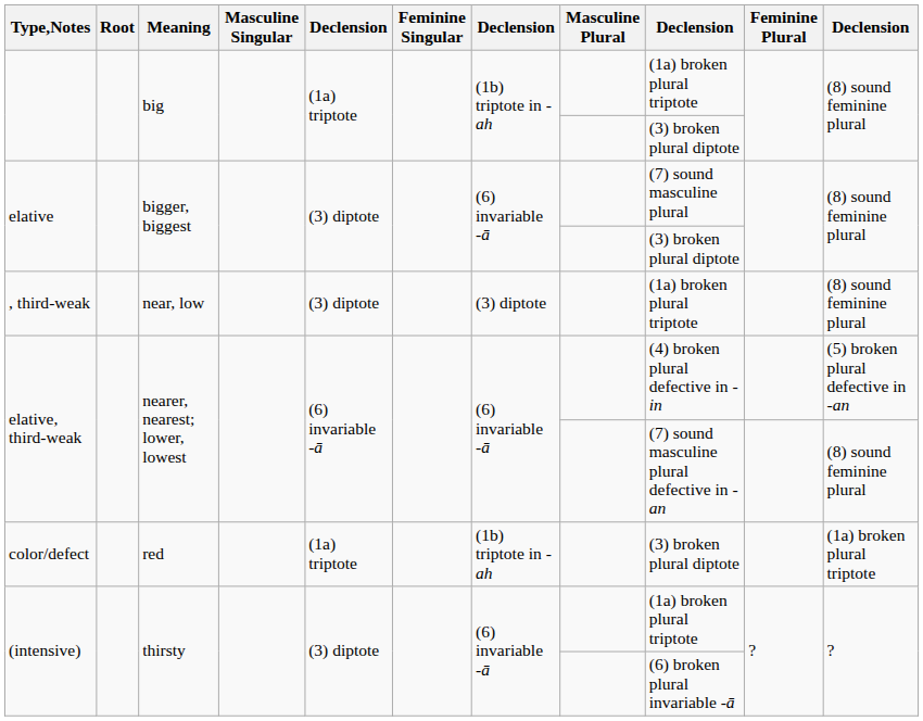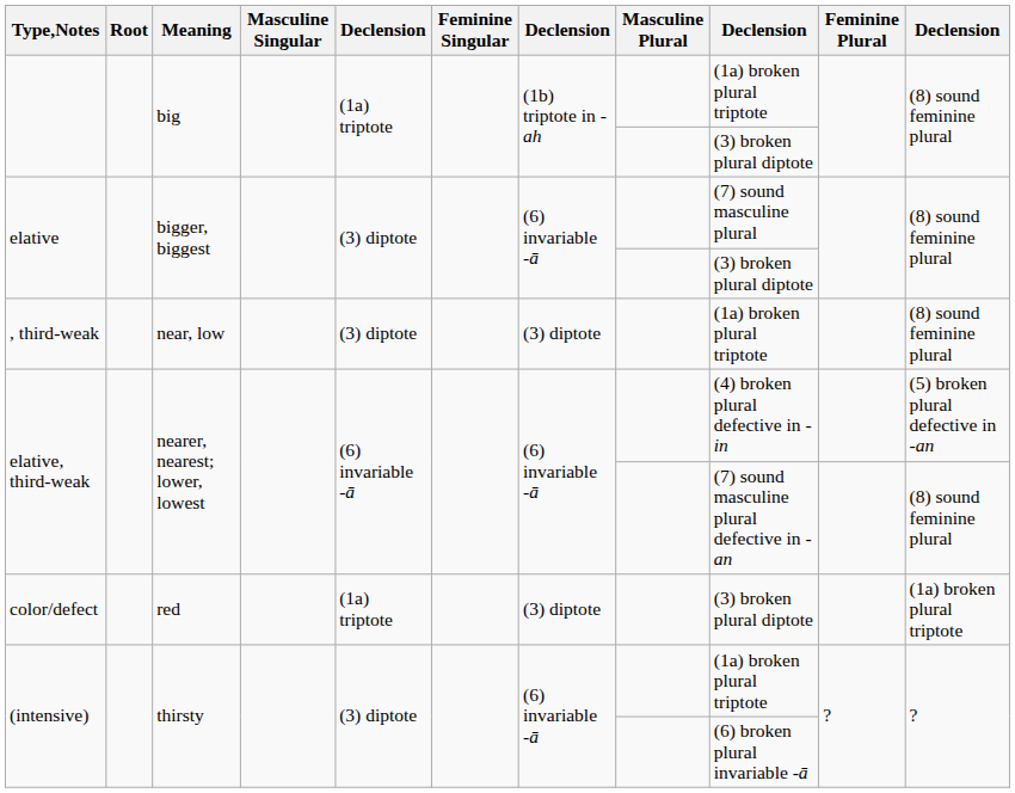color/defect | column 7: (1b) triptote in -ah -> (3) diptote
